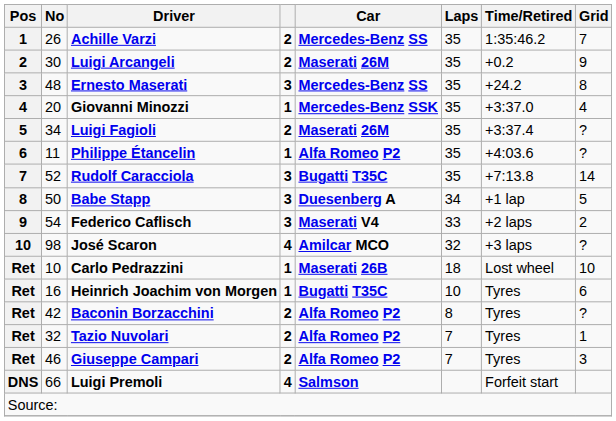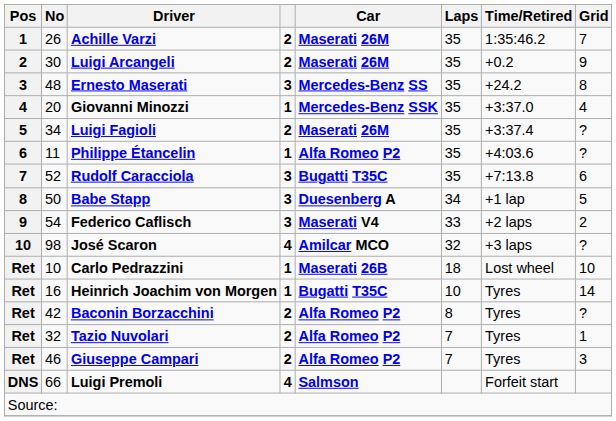Achille Varzi | Car: Mercedes-Benz SS -> Maserati 26M
Rudolf Caracciola | Grid: 14 -> 6
Heinrich Joachim von Morgen | Grid: 6 -> 14
